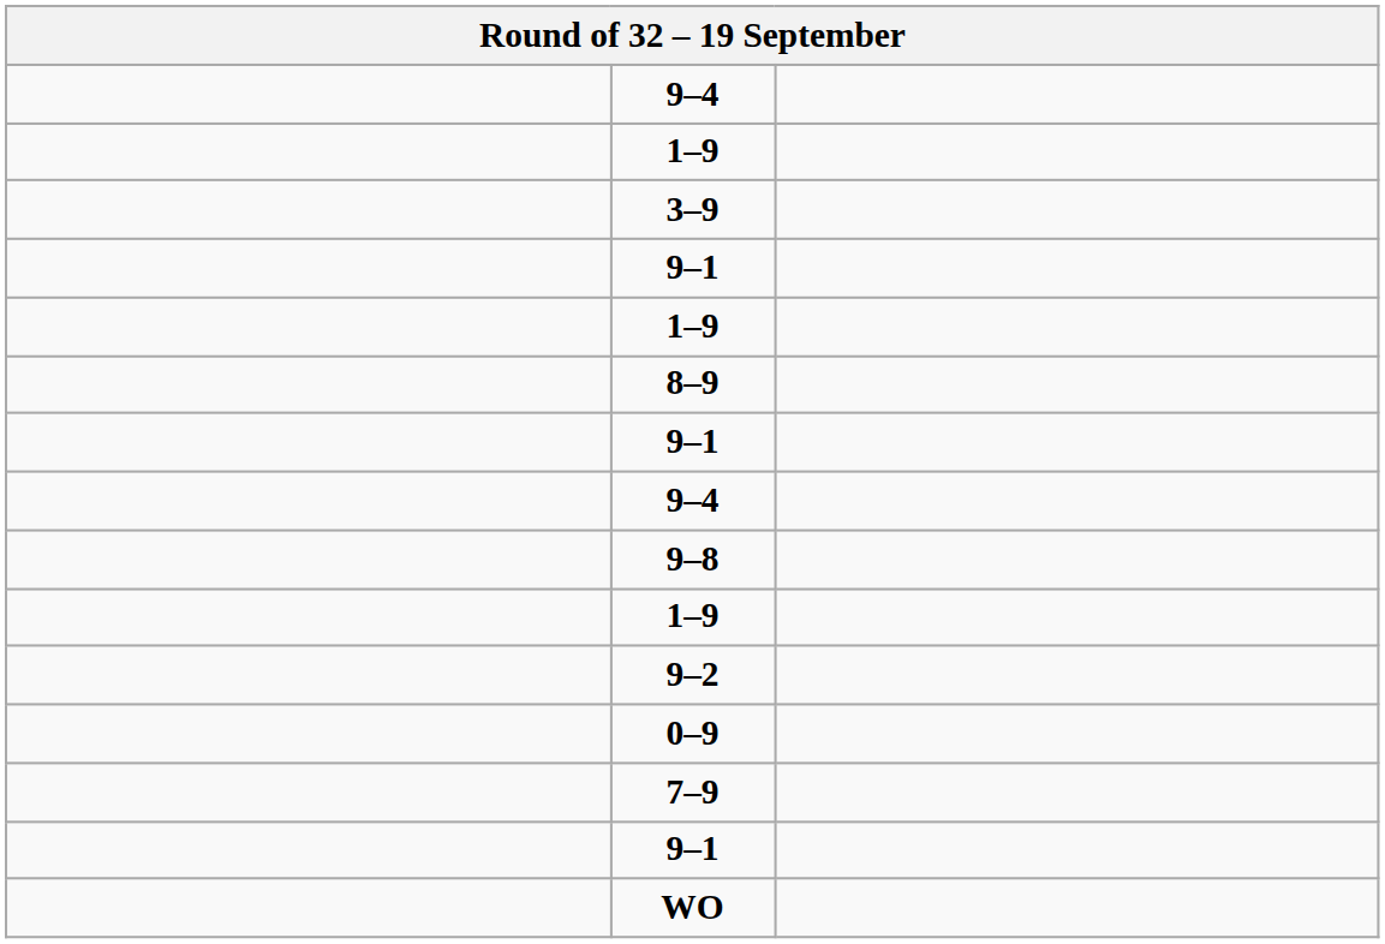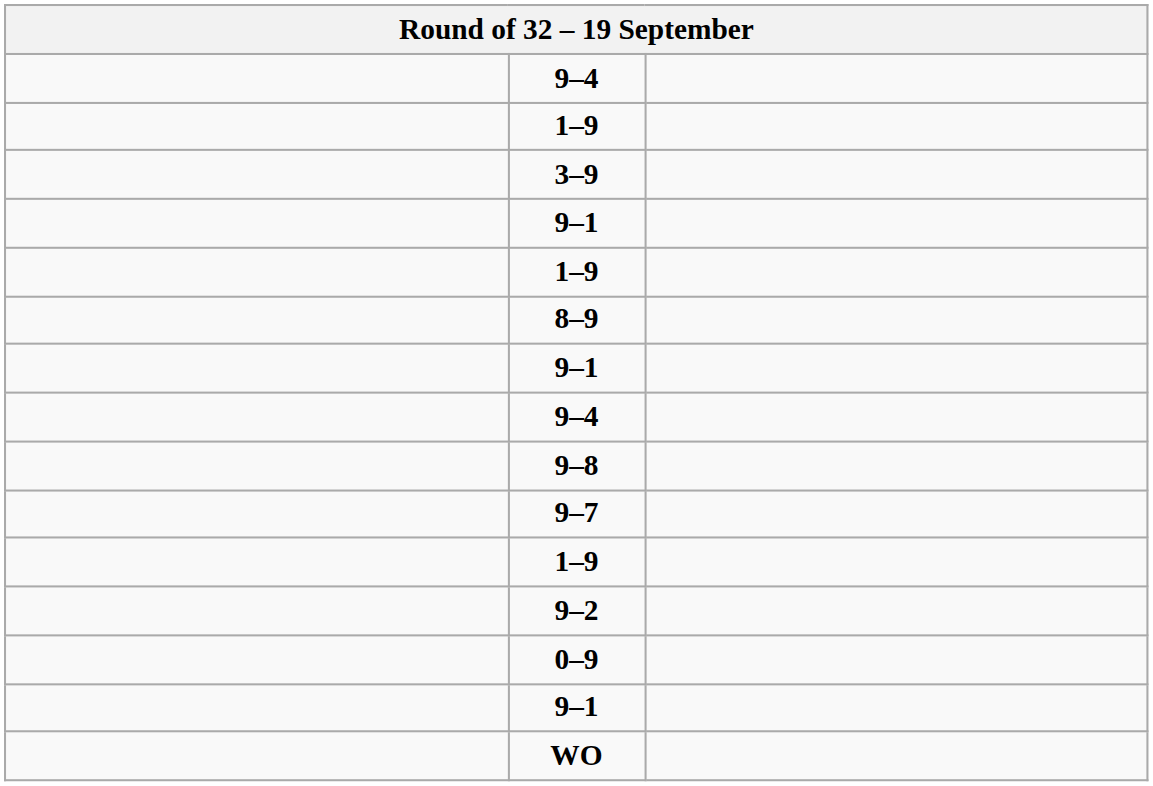+ row: 9–7
- row: 7–9
